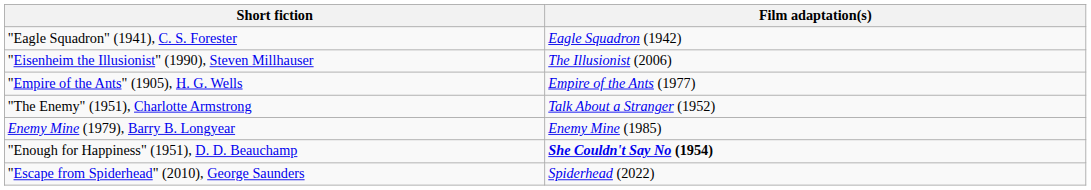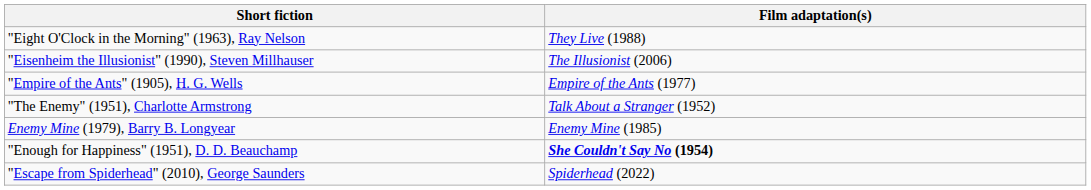- row: "Eagle Squadron" (1941), C. S. Forester | Eagle Squadron (1942)
+ row: "Eight O'Clock in the Morning" (1963), Ray Nelson | They Live (1988)
